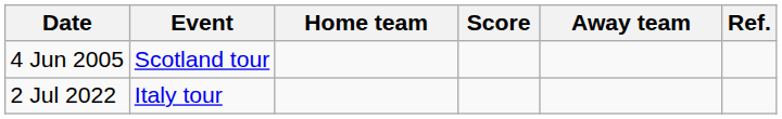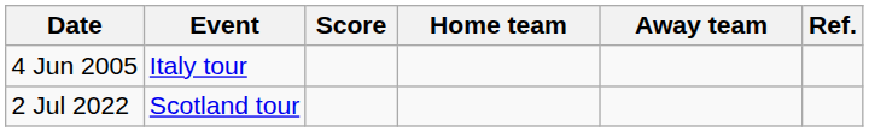columns swapped: Home team <-> Score
4 Jun 2005 | Event: Scotland tour -> Italy tour
2 Jul 2022 | Event: Italy tour -> Scotland tour
